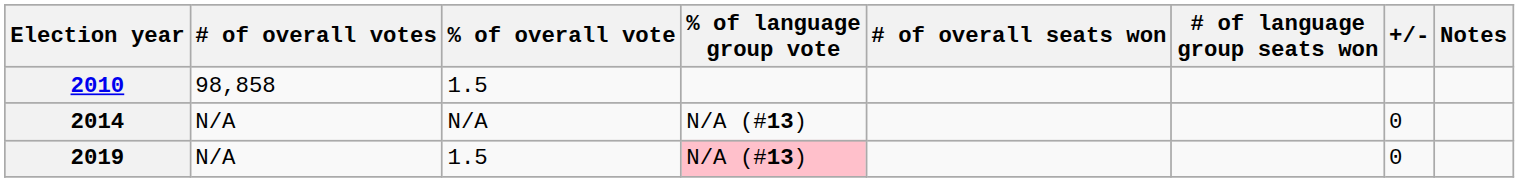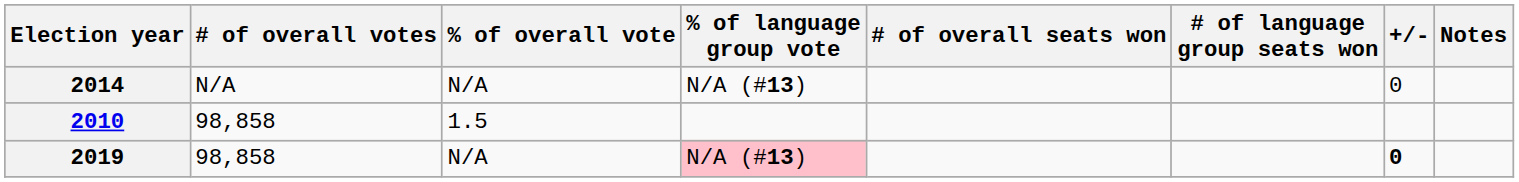rows swapped: 2010 <-> 2014
2019 | # of overall votes: N/A -> 98,858
2019 | % of overall vote: 1.5 -> N/A
2019 | +/-: normal -> bold
